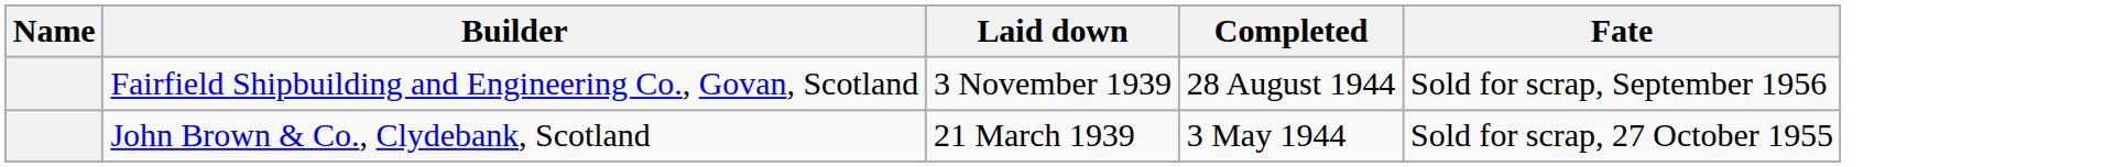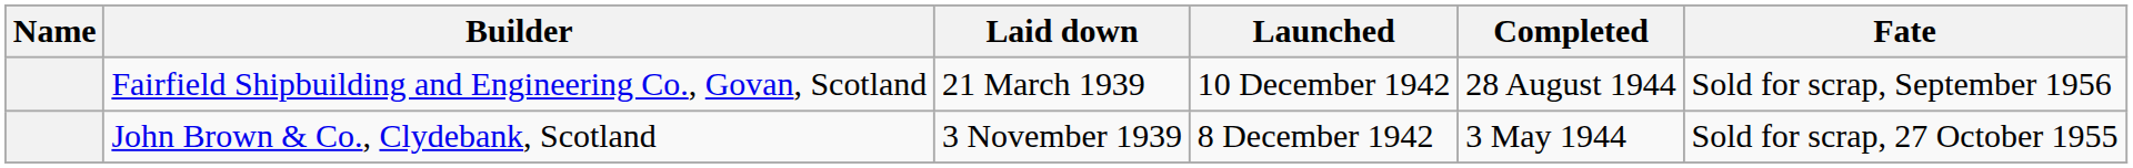+ column: Launched | 10 December 1942 | 8 December 1942
Fairfield Shipbuilding and Engineering Co., Govan, Scotland | Laid down: 3 November 1939 -> 21 March 1939
John Brown & Co., Clydebank, Scotland | Laid down: 21 March 1939 -> 3 November 1939
